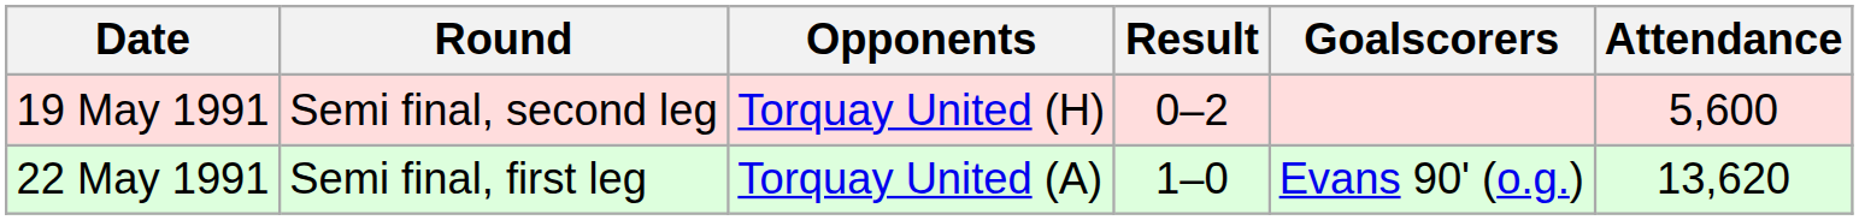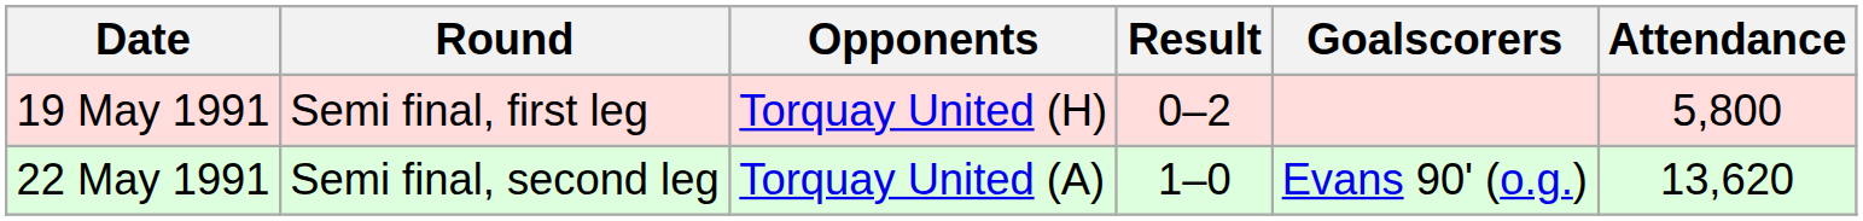19 May 1991 | Round: Semi final, second leg -> Semi final, first leg
19 May 1991 | Attendance: 5,600 -> 5,800
22 May 1991 | Round: Semi final, first leg -> Semi final, second leg
